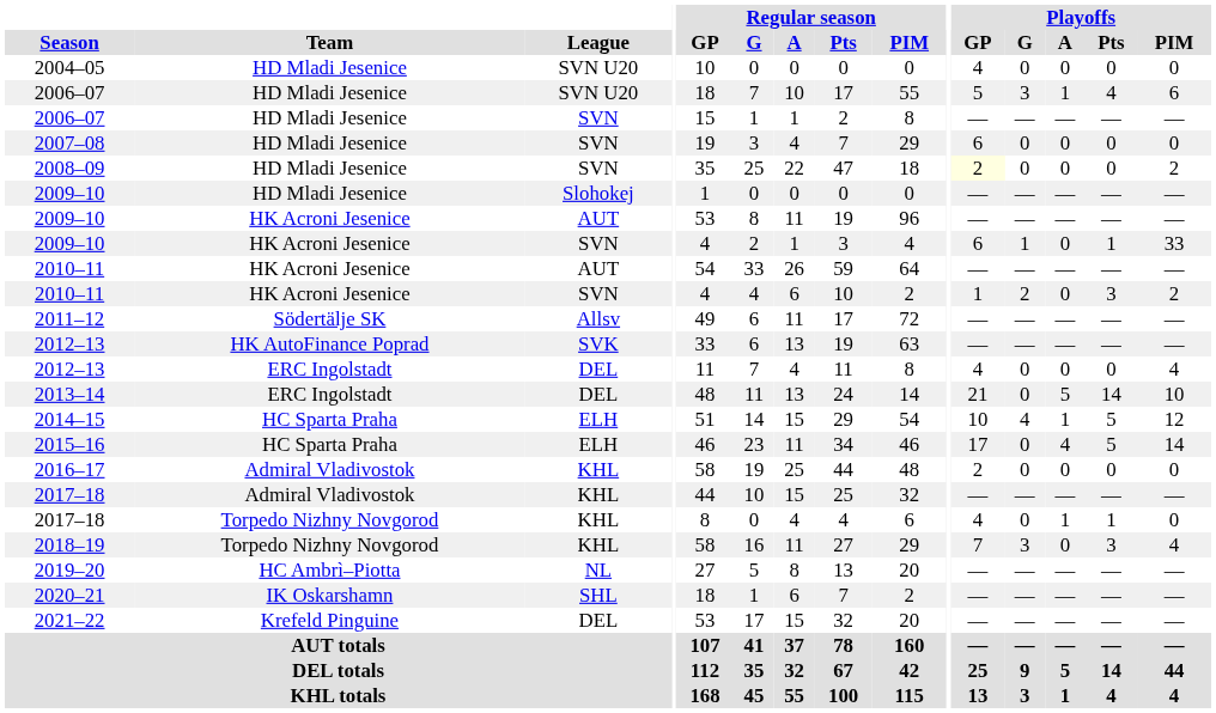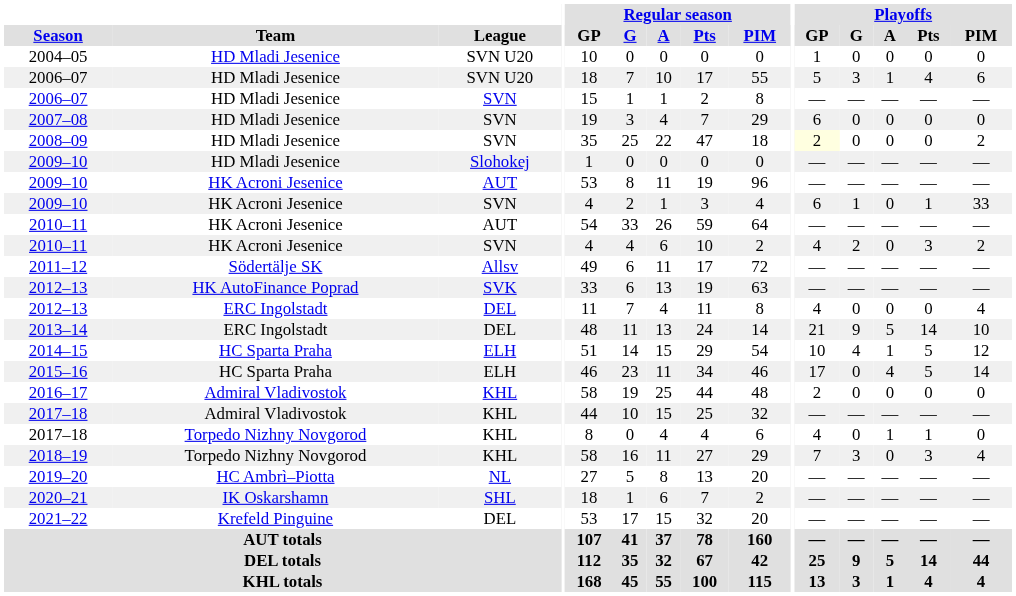2004–05 | Playoffs / GP: 4 -> 1
2010–11 / SVN | Playoffs / GP: 1 -> 4
2013–14 | Playoffs / G: 0 -> 9
